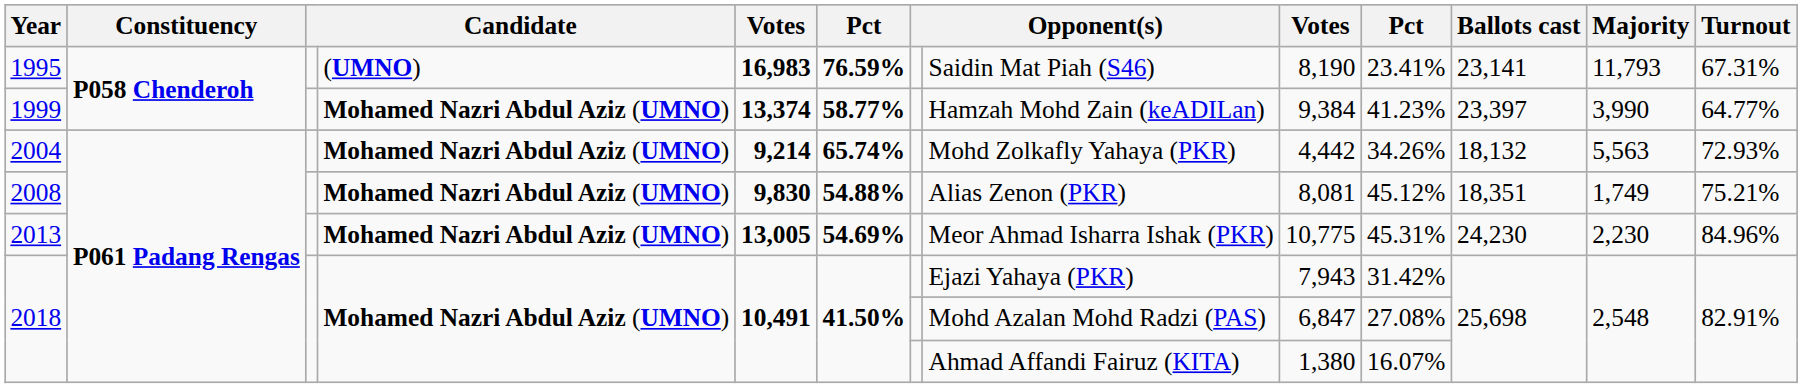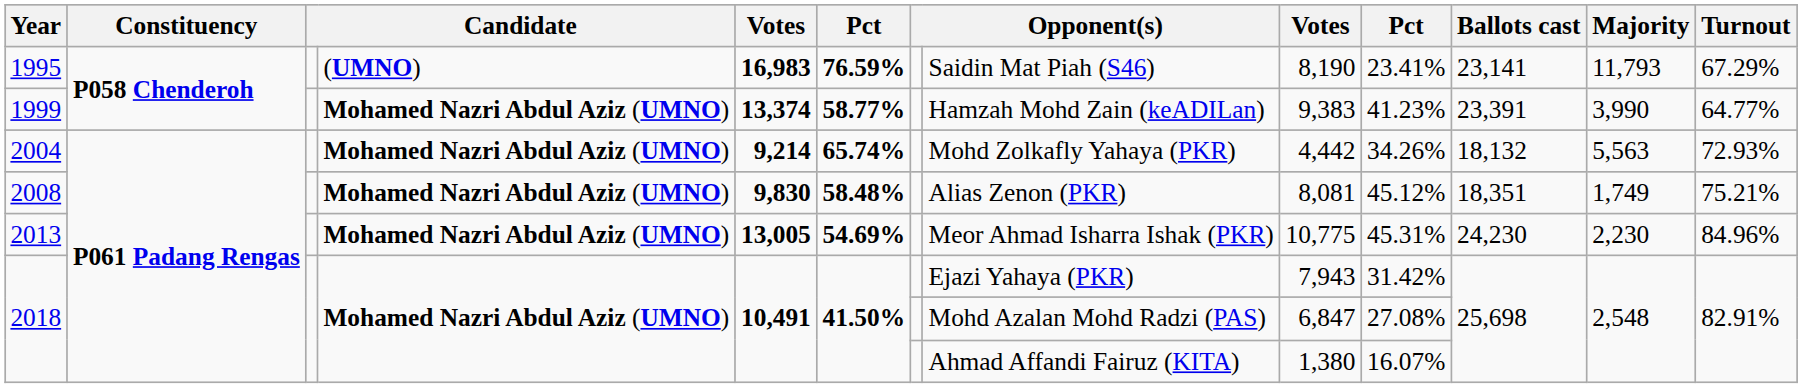1995 | Turnout: 67.31% -> 67.29%
1999 | column 9: 9,384 -> 9,383
1999 | Ballots cast: 23,397 -> 23,391
2008 | column 6: 54.88% -> 58.48%
